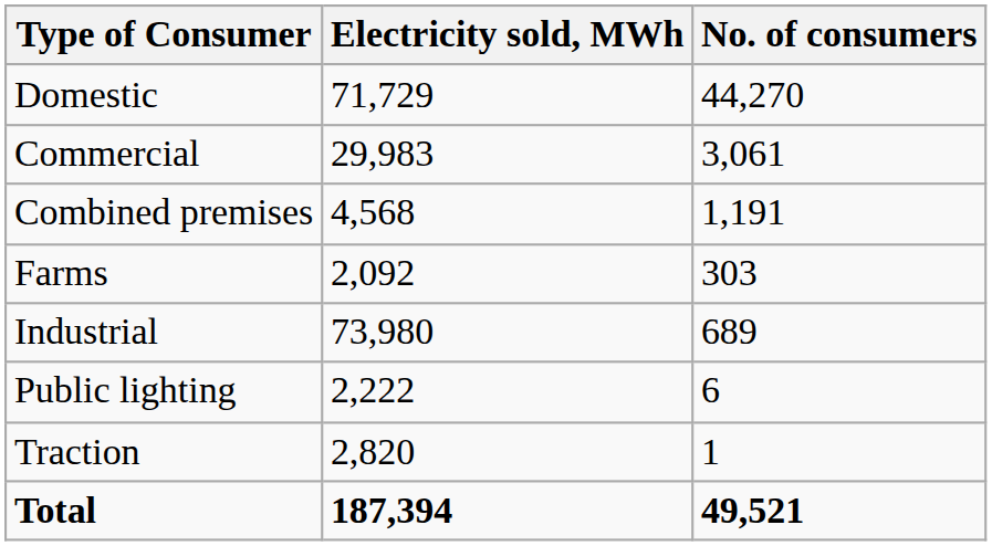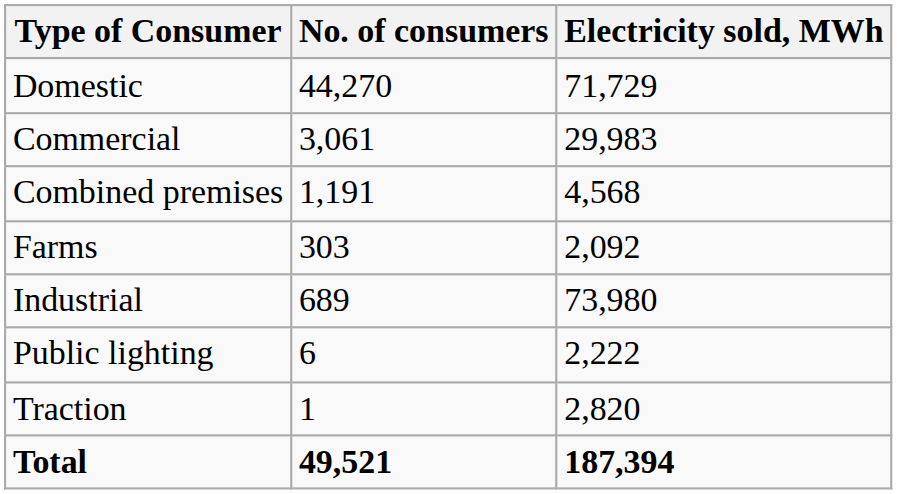columns swapped: No. of consumers <-> Electricity sold, MWh
